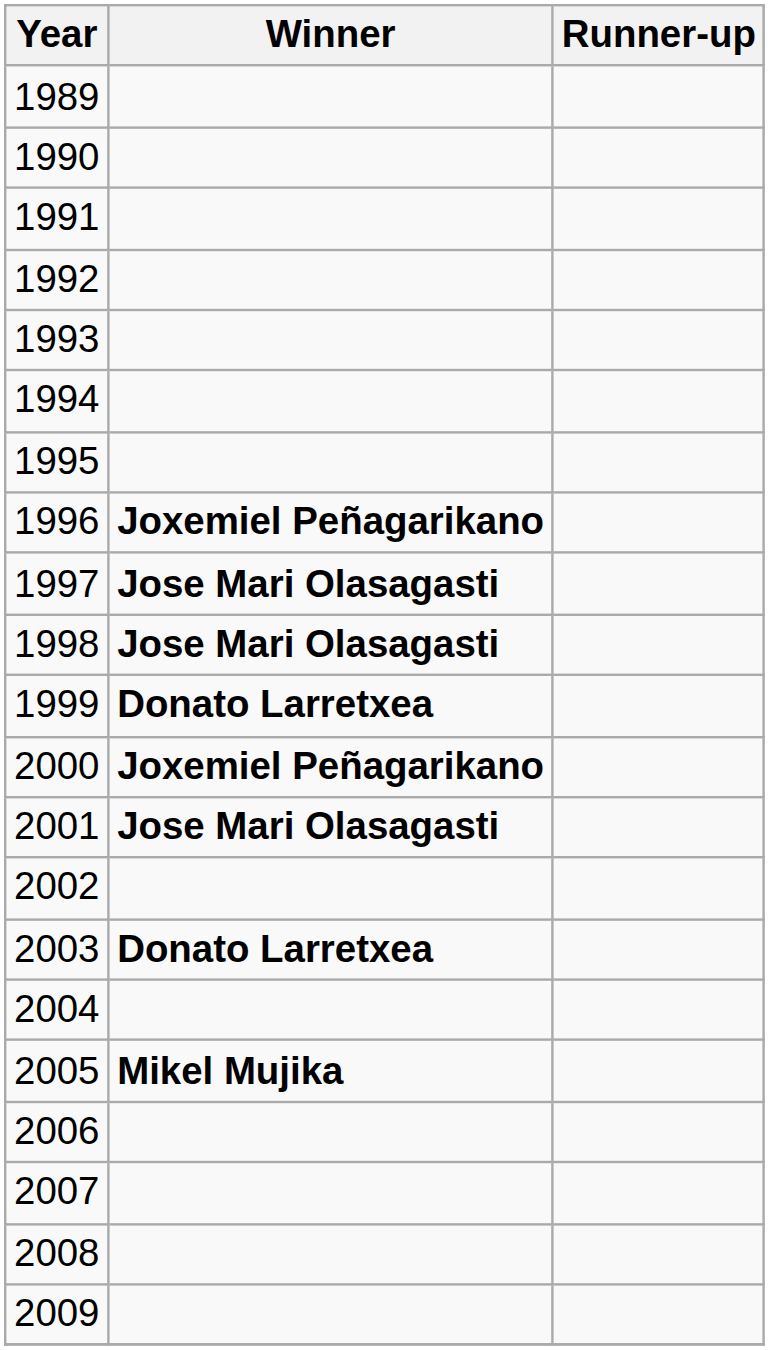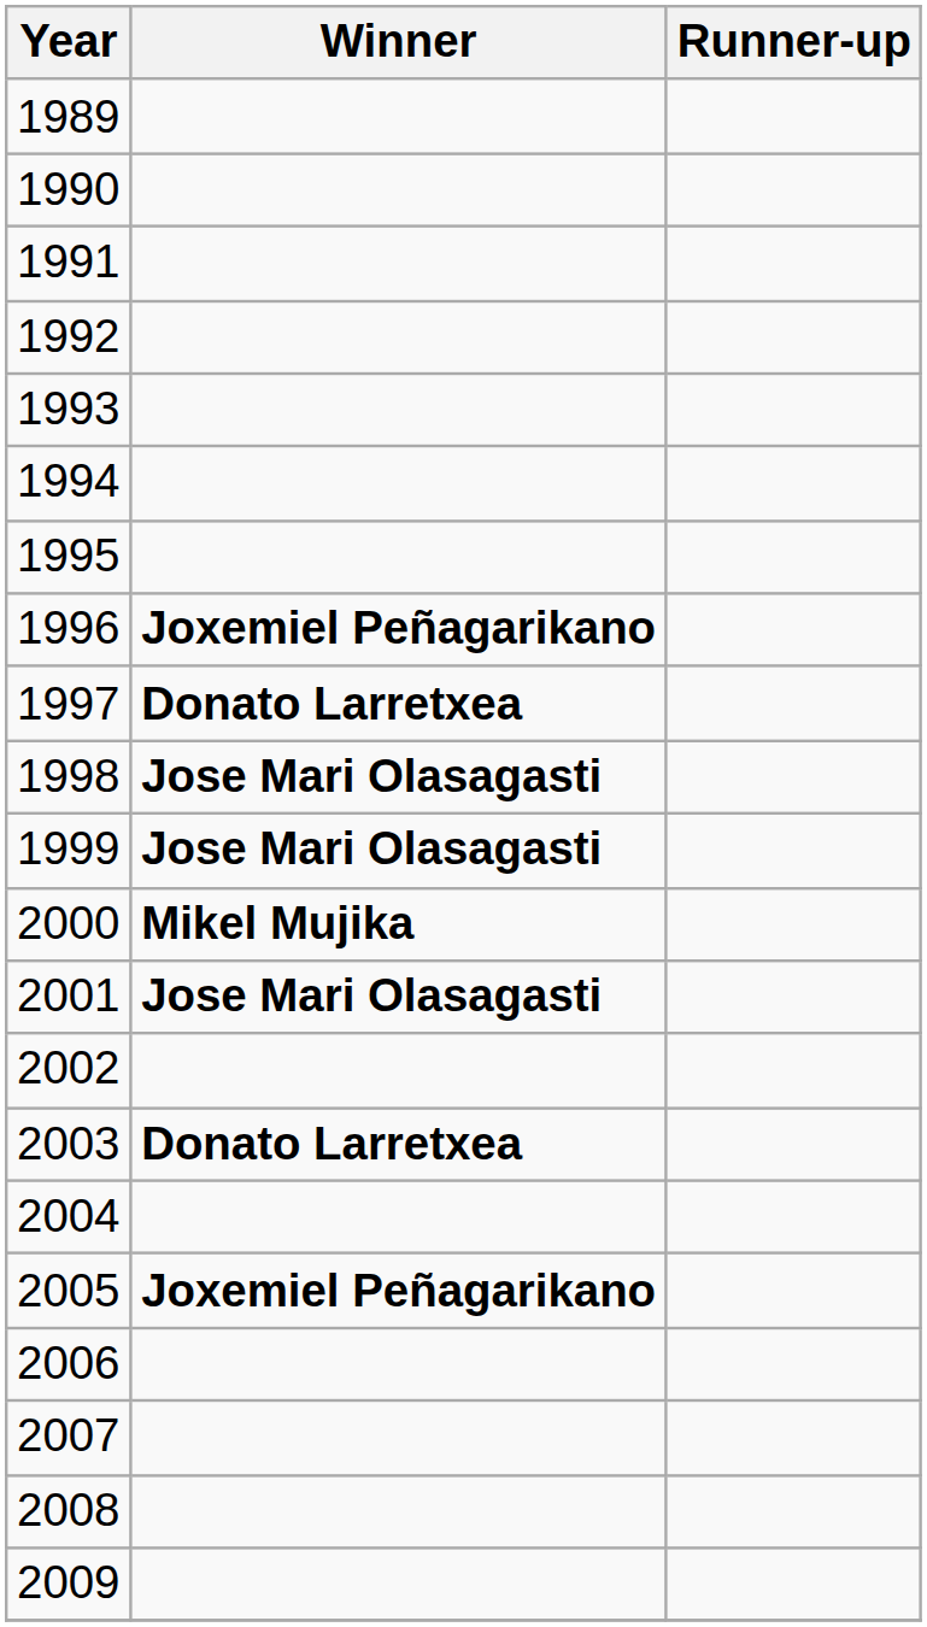1997 | Winner: Jose Mari Olasagasti -> Donato Larretxea
1999 | Winner: Donato Larretxea -> Jose Mari Olasagasti
2000 | Winner: Joxemiel Peñagarikano -> Mikel Mujika
2005 | Winner: Mikel Mujika -> Joxemiel Peñagarikano
